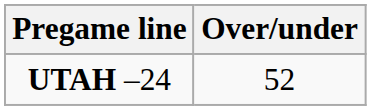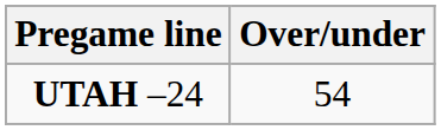UTAH –24 | Over/under: 52 -> 54
